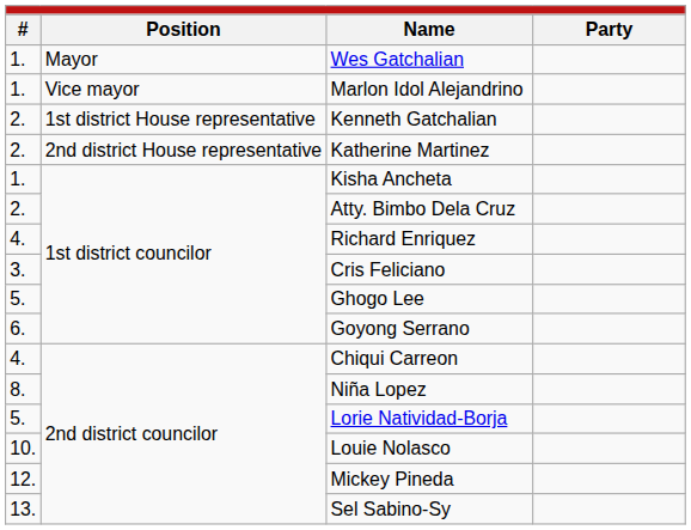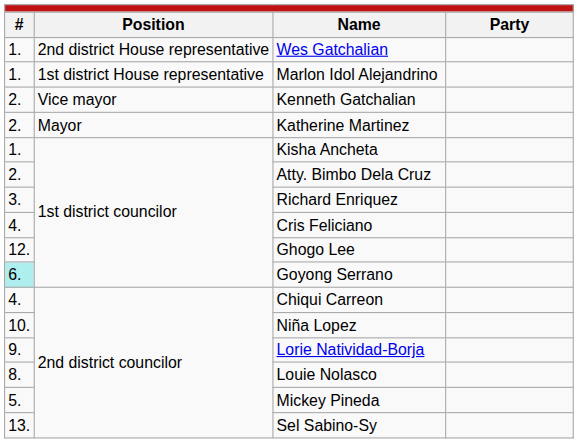Wes Gatchalian | column 2: Mayor -> 2nd district House representative
Marlon Idol Alejandrino | column 2: Vice mayor -> 1st district House representative
Kenneth Gatchalian | column 2: 1st district House representative -> Vice mayor
Katherine Martinez | column 2: 2nd district House representative -> Mayor
Richard Enriquez | column 1: 4. -> 3.
Cris Feliciano | column 1: 3. -> 4.
Ghogo Lee | column 1: 5. -> 12.
Goyong Serrano | column 1: no background -> paleturquoise background
Niña Lopez | column 1: 8. -> 10.
Lorie Natividad-Borja | column 1: 5. -> 9.
Louie Nolasco | column 1: 10. -> 8.
Mickey Pineda | column 1: 12. -> 5.
